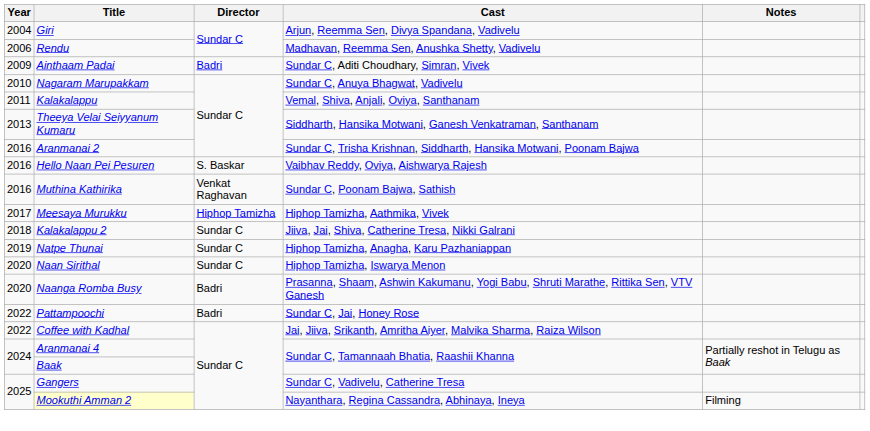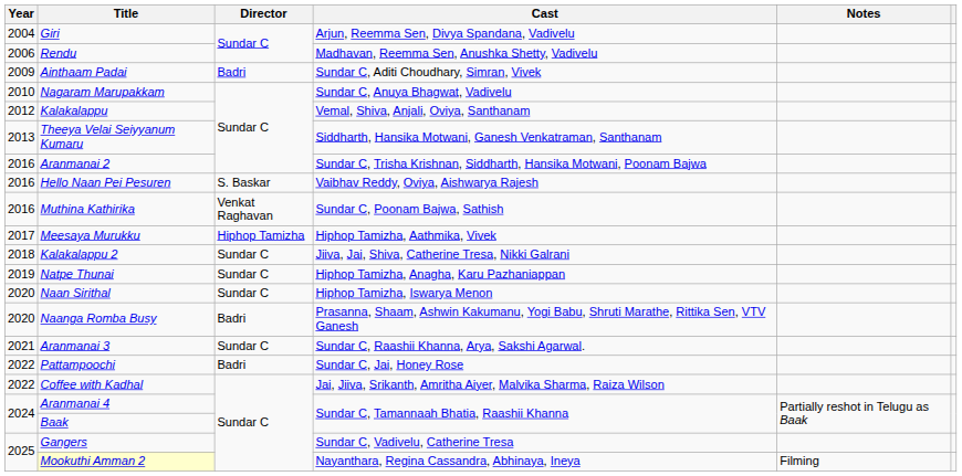Kalakalappu | Year: 2011 -> 2012
+ row: 2021 | Aranmanai 3 | Sundar C | Sundar C, Raashii Khanna, Arya, Sakshi Agarwal.
